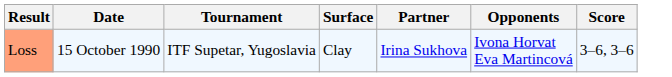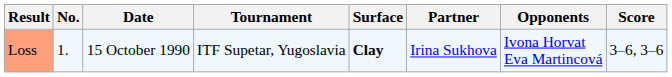+ column: No. | 1.
Loss | Surface: normal -> bold
